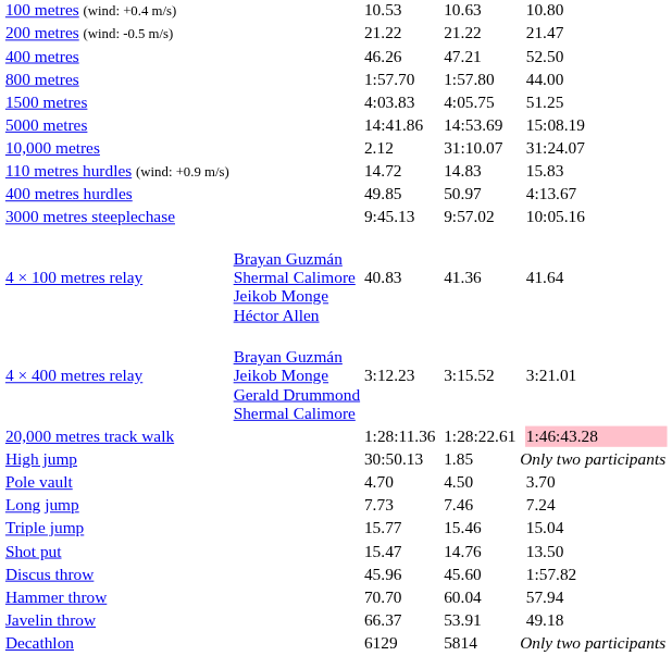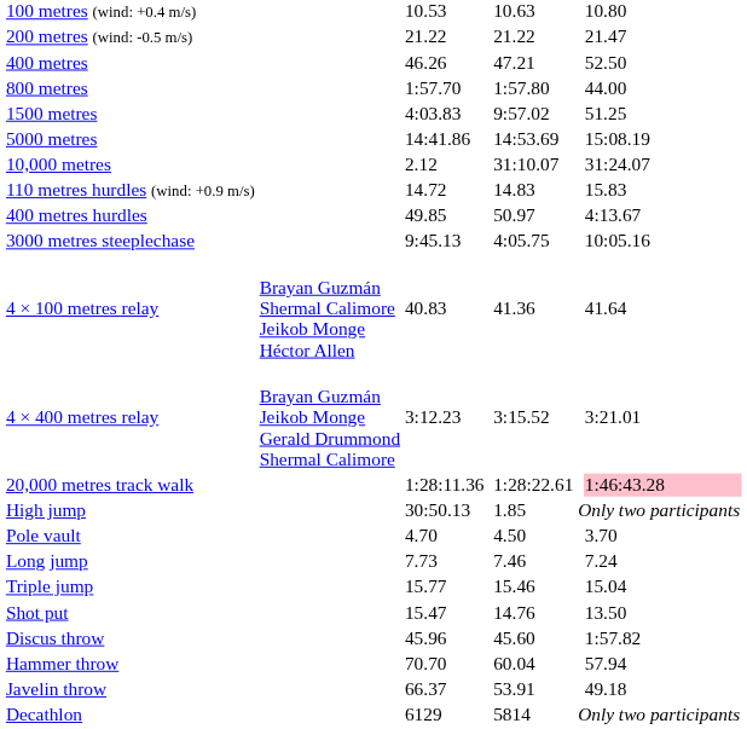1500 metres | column 5: 4:05.75 -> 9:57.02
3000 metres steeplechase | column 5: 9:57.02 -> 4:05.75
